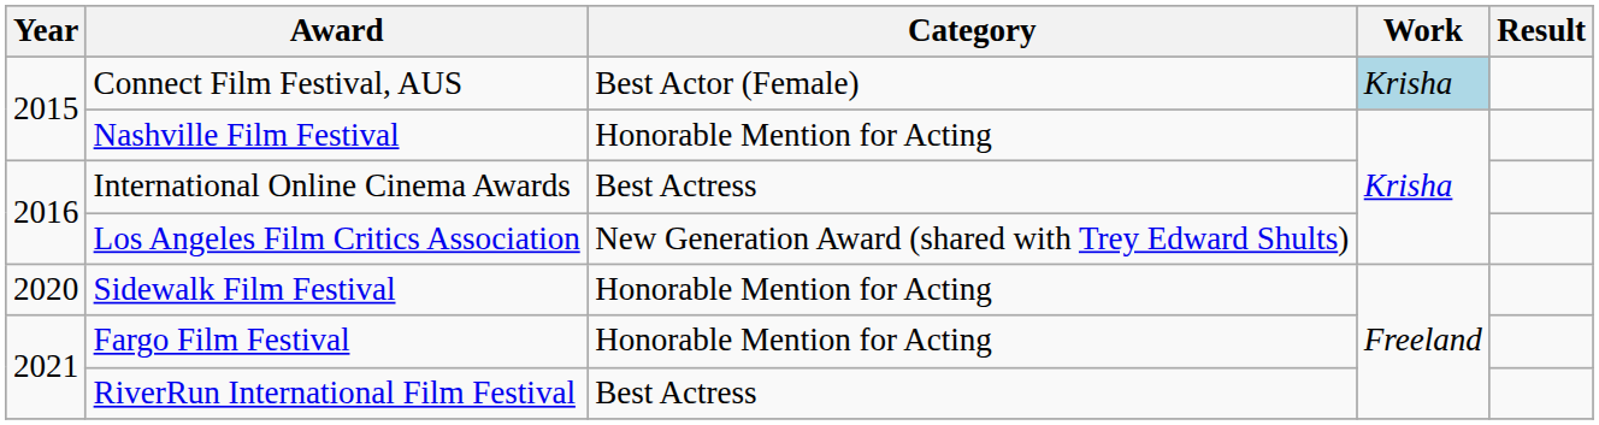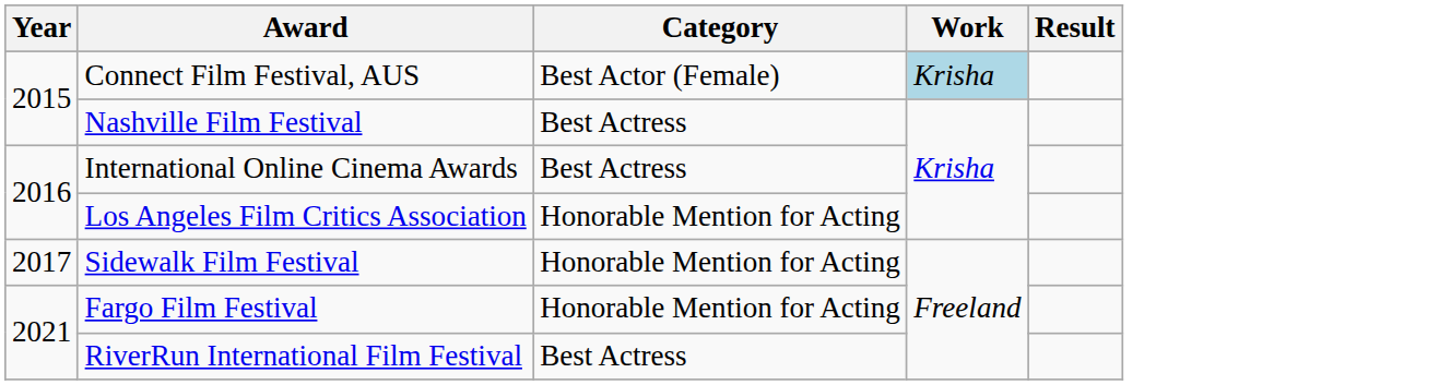Nashville Film Festival | Category: Honorable Mention for Acting -> Best Actress
Los Angeles Film Critics Association | Category: New Generation Award (shared with Trey Edward Shults) -> Honorable Mention for Acting
Sidewalk Film Festival | Year: 2020 -> 2017
